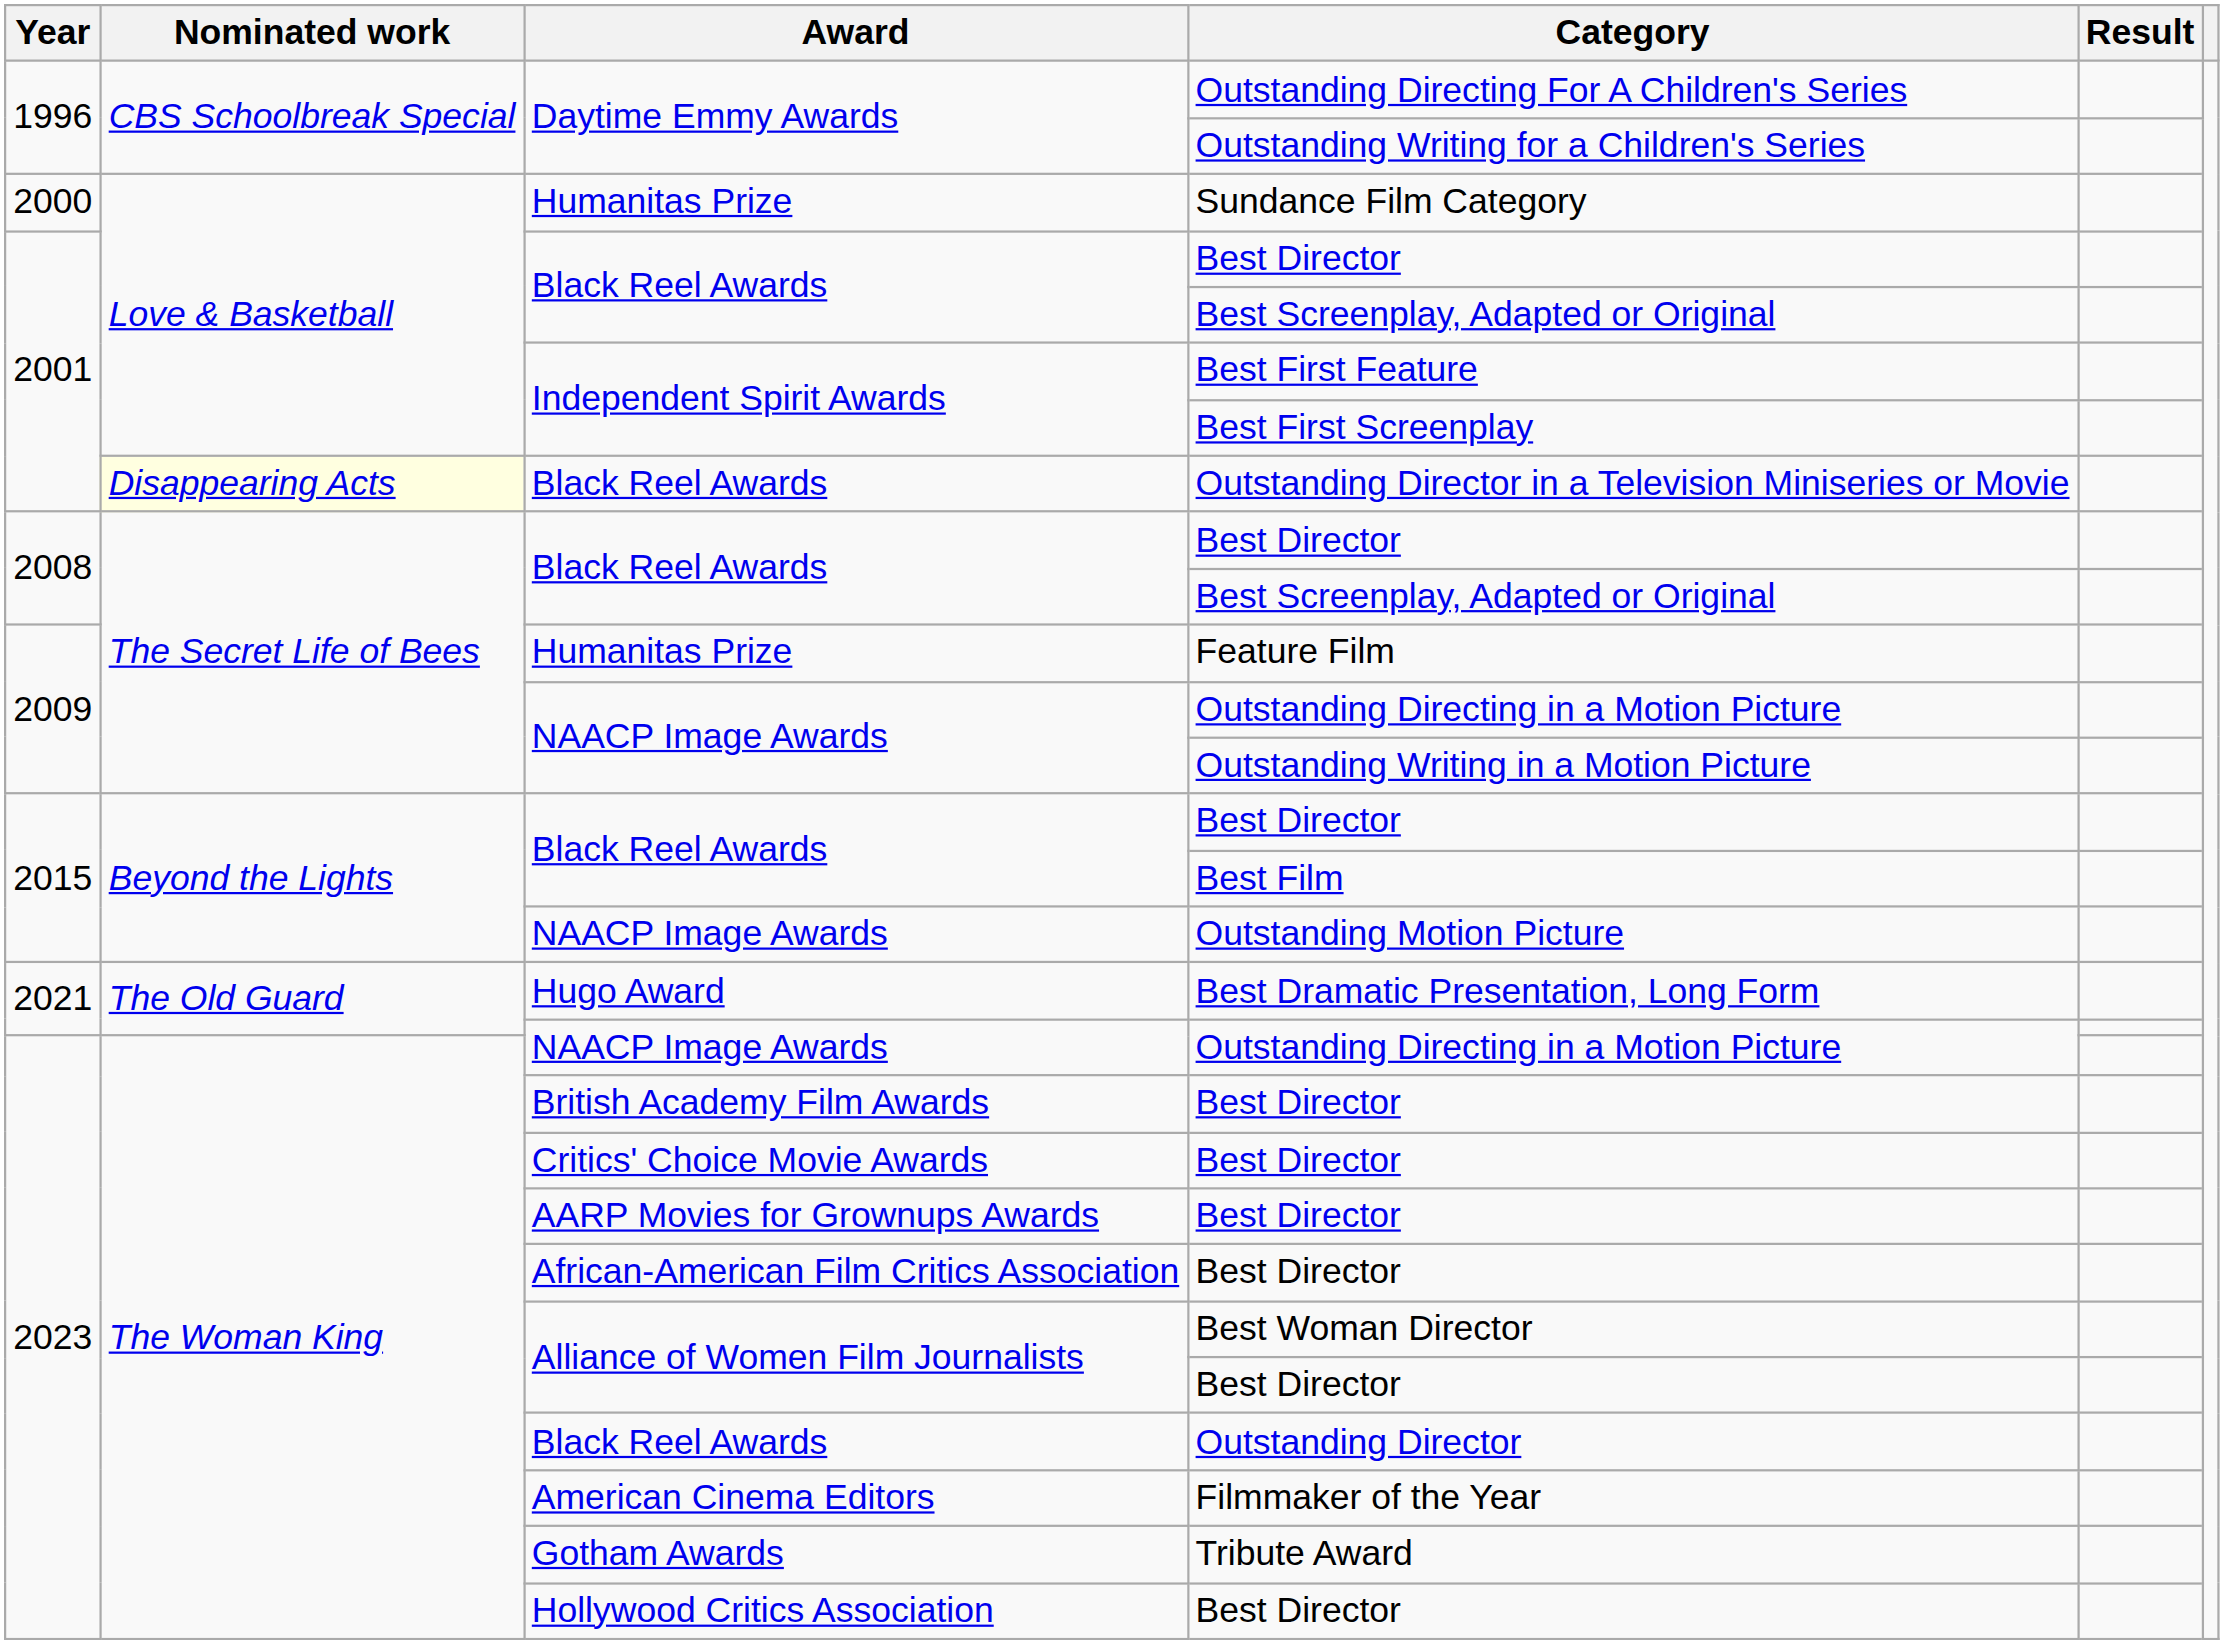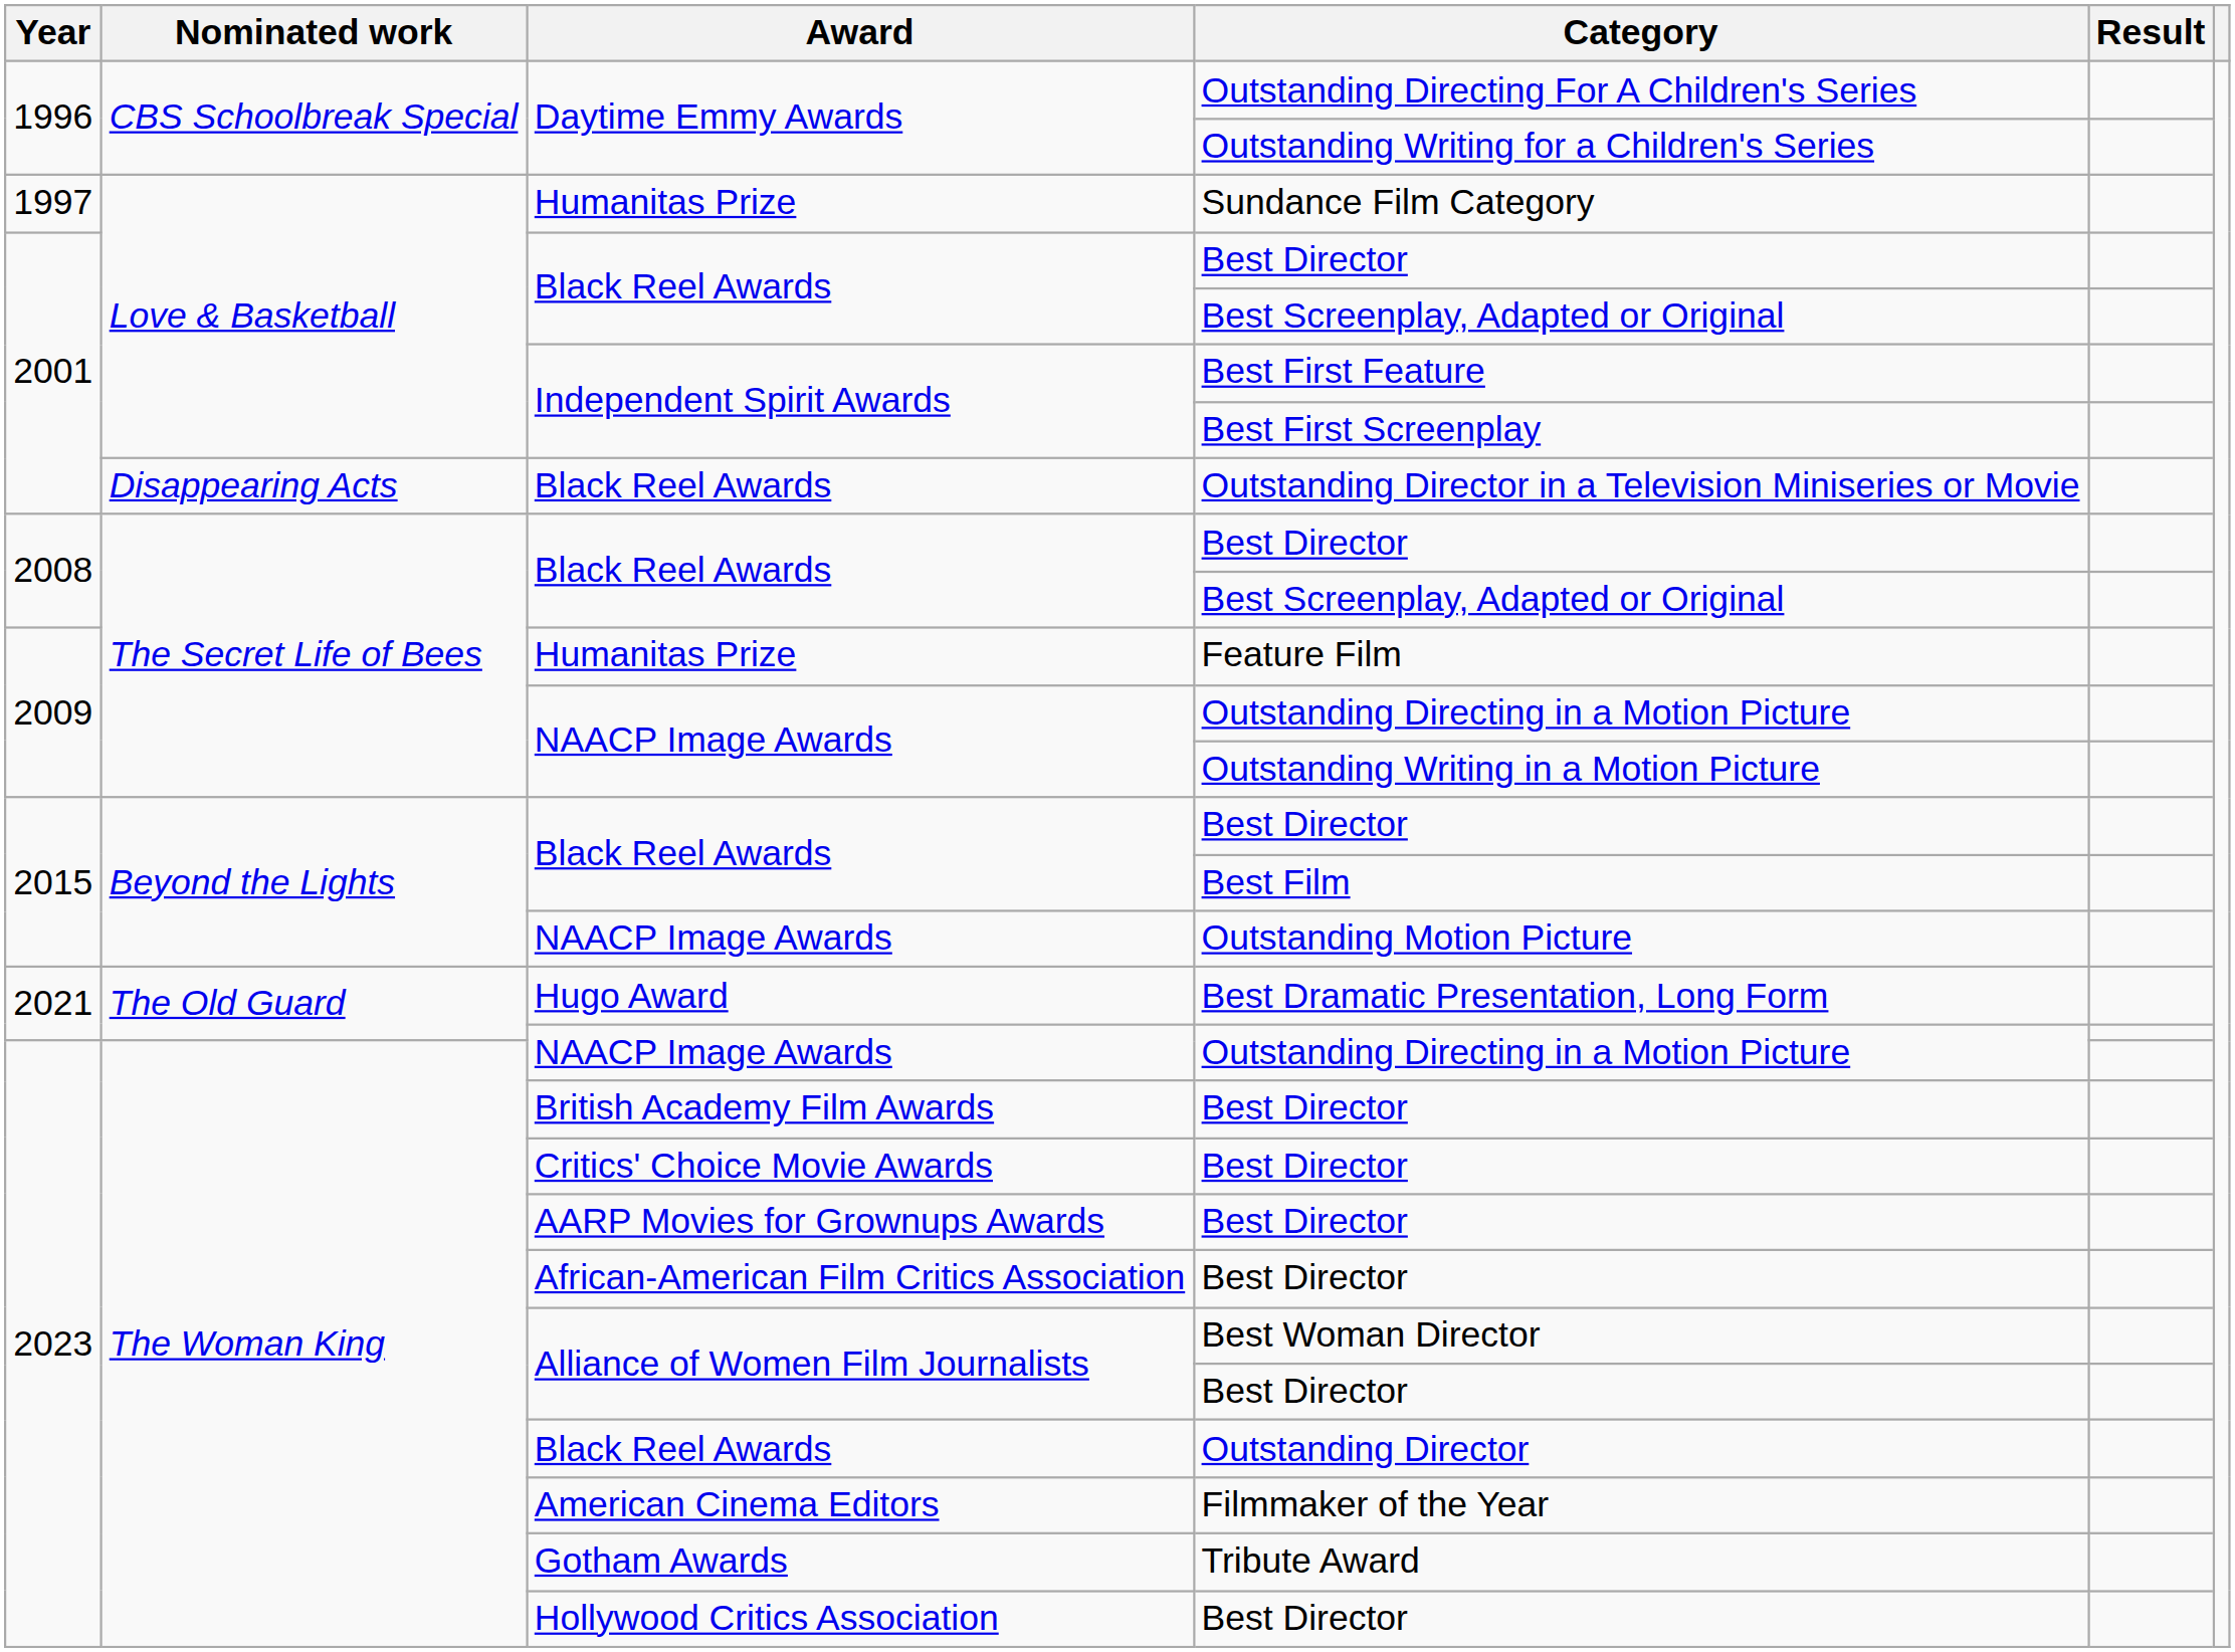Sundance Film Category | Year: 2000 -> 1997
Outstanding Director in a Television Miniseries or Movie | Nominated work: lightyellow background -> no background
